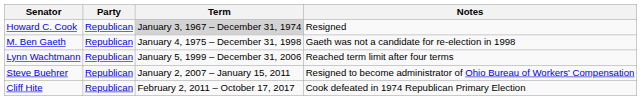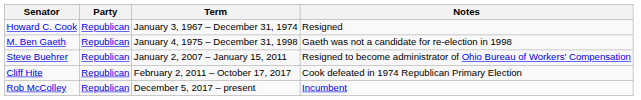Howard C. Cook | Term: lightgrey background -> no background
- row: Lynn Wachtmann | Republican | January 5, 1999 – December 31, 2006 | Reached term limit after four terms
+ row: Rob McColley | Republican | December 5, 2017 – present | Incumbent
